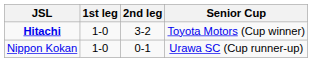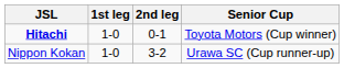Hitachi | 2nd leg: 3-2 -> 0-1
Nippon Kokan | 2nd leg: 0-1 -> 3-2
